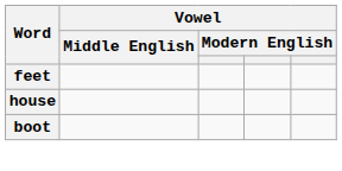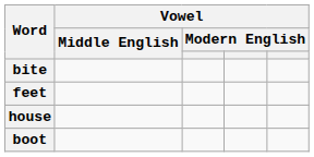+ row: bite
